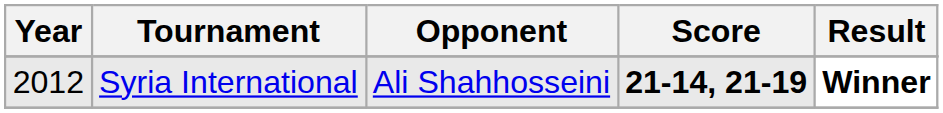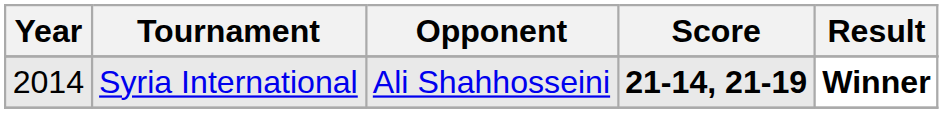Syria International | Year: 2012 -> 2014
